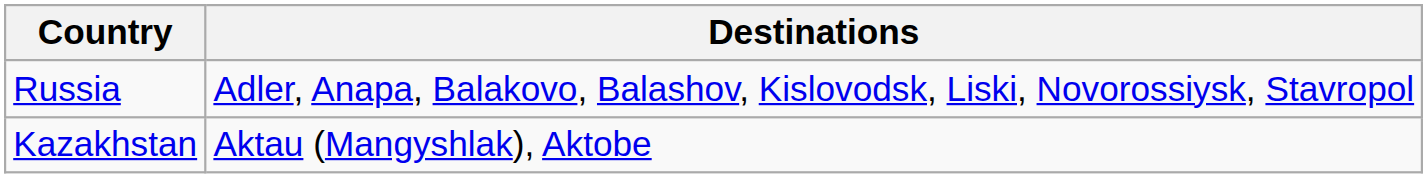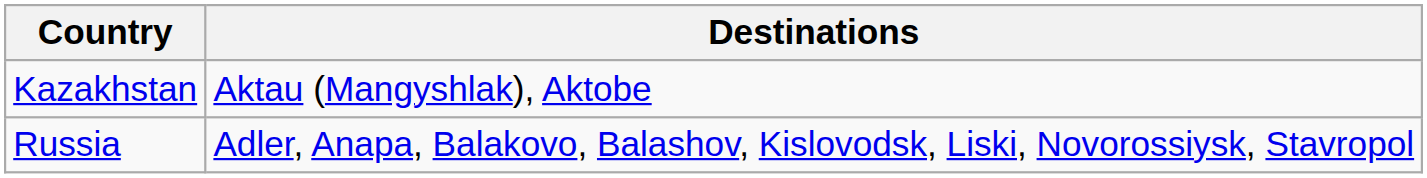rows swapped: Kazakhstan <-> Russia
